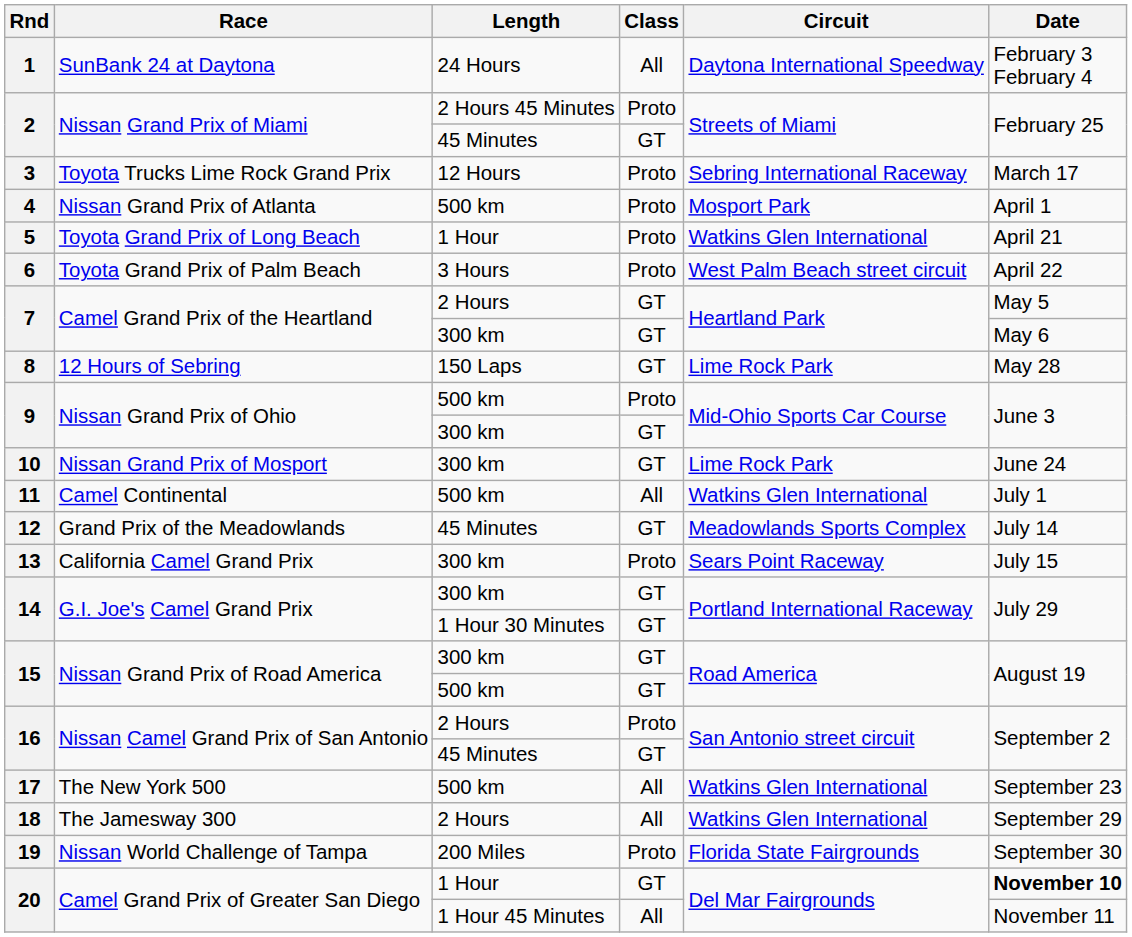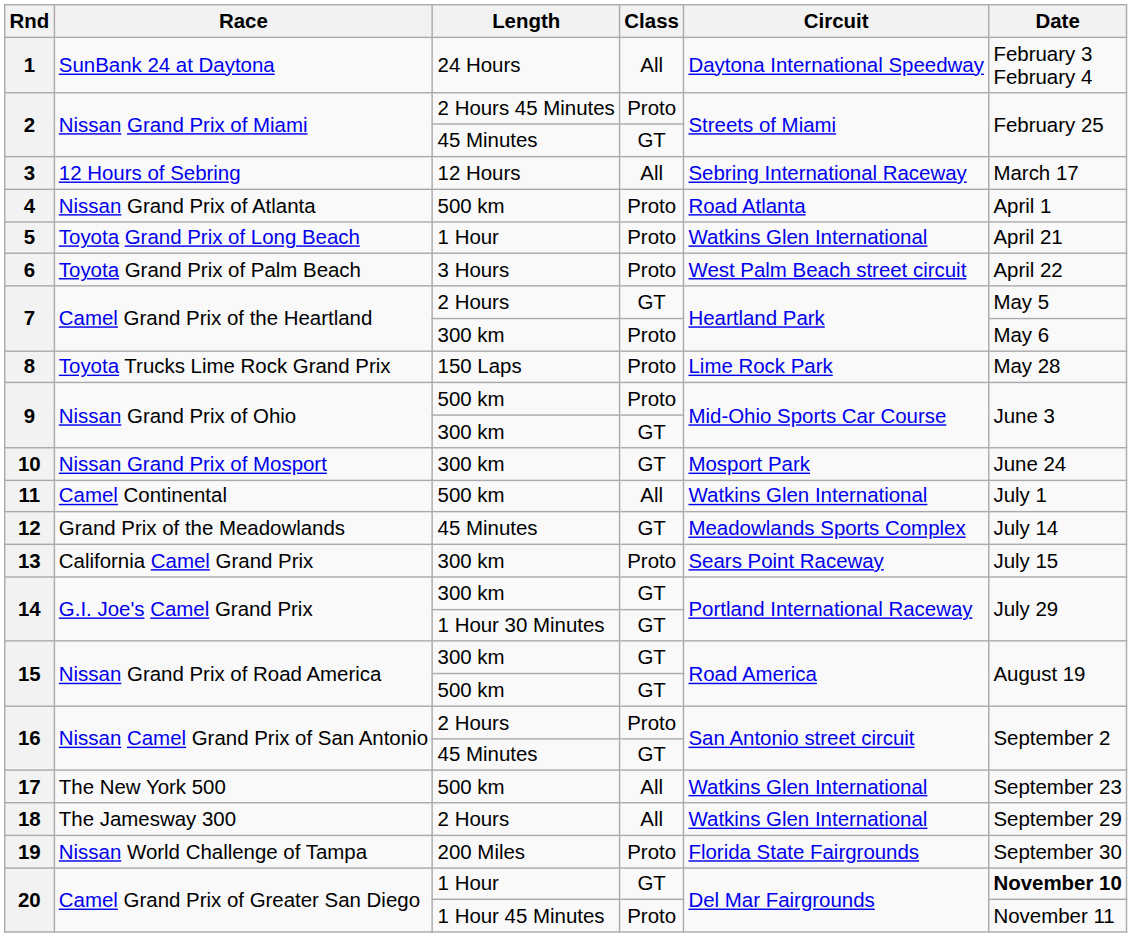3 | Race: Toyota Trucks Lime Rock Grand Prix -> 12 Hours of Sebring
3 | Class: Proto -> All
4 | Circuit: Mosport Park -> Road Atlanta
7 / 300 km | Class: GT -> Proto
8 | Race: 12 Hours of Sebring -> Toyota Trucks Lime Rock Grand Prix
8 | Class: GT -> Proto
10 | Circuit: Lime Rock Park -> Mosport Park
20 / 1 Hour 45 Minutes | Class: All -> Proto
